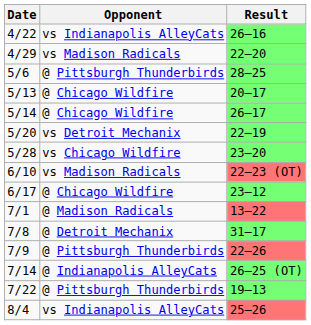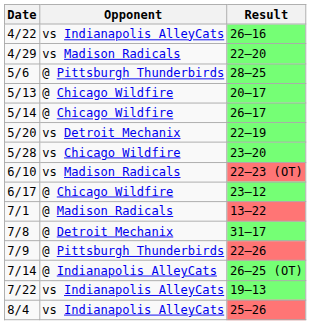7/22 | Opponent: @ Pittsburgh Thunderbirds -> vs Indianapolis AlleyCats
